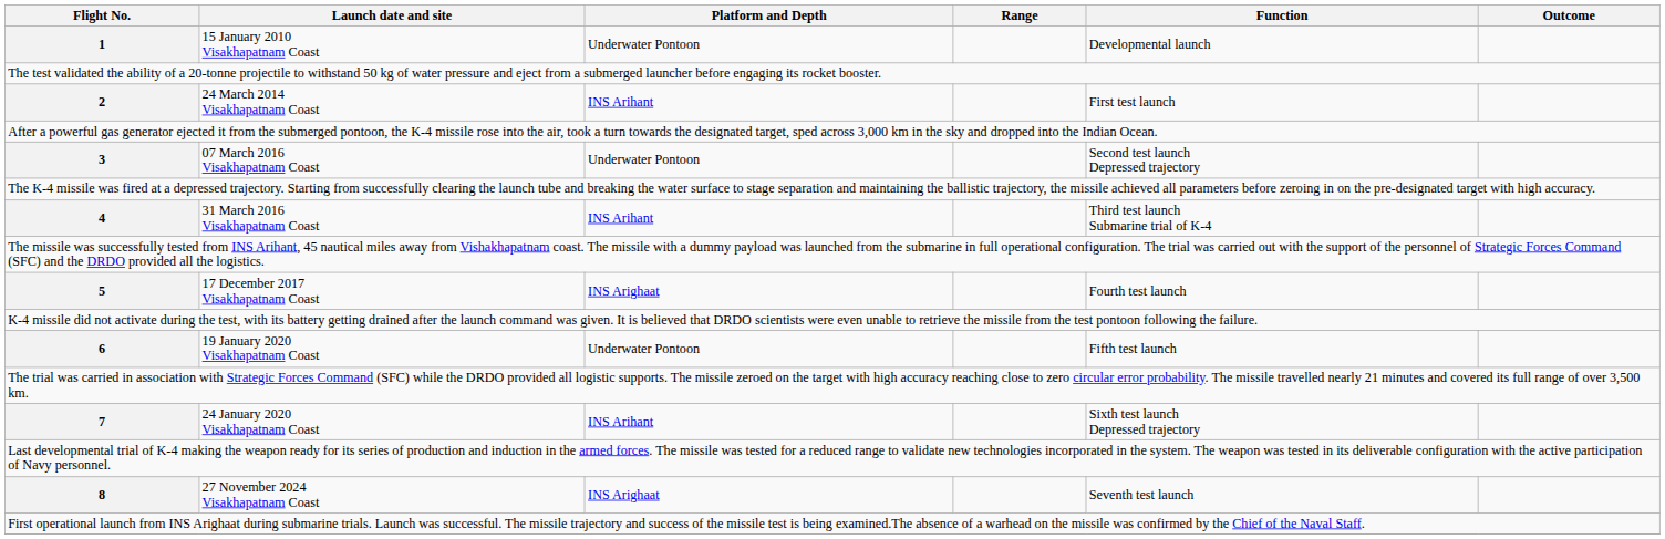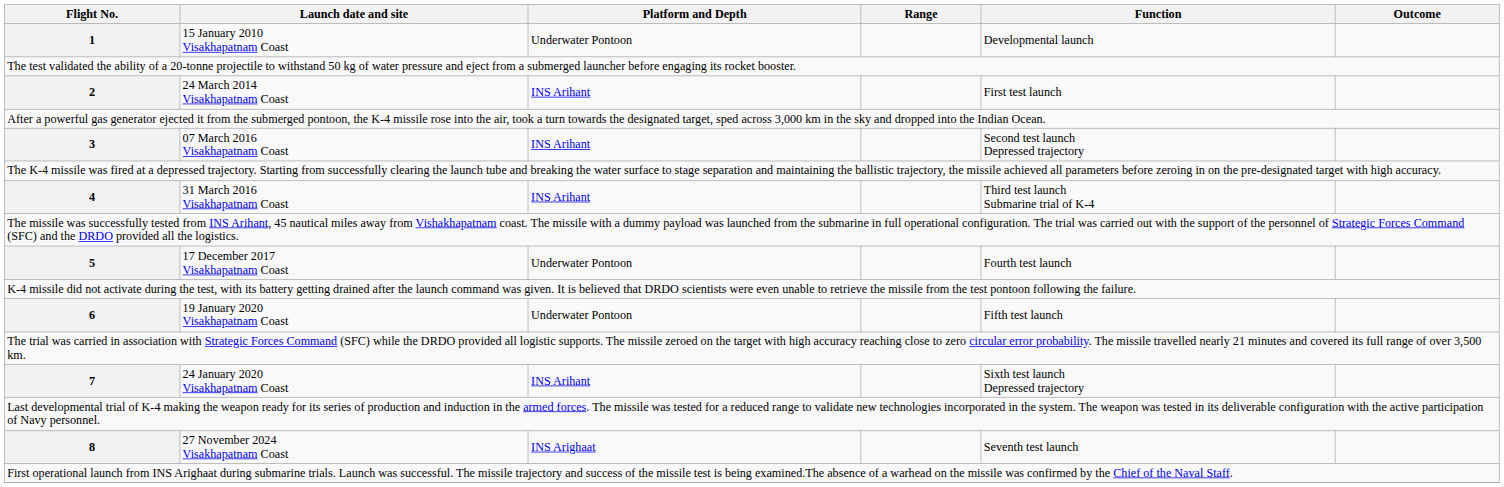3 | Platform and Depth: Underwater Pontoon -> INS Arihant
5 | Platform and Depth: INS Arighaat -> Underwater Pontoon
